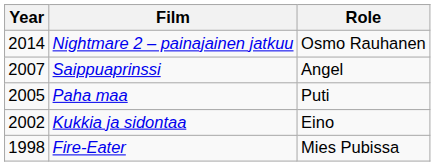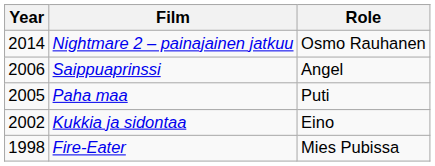Saippuaprinssi | Year: 2007 -> 2006
